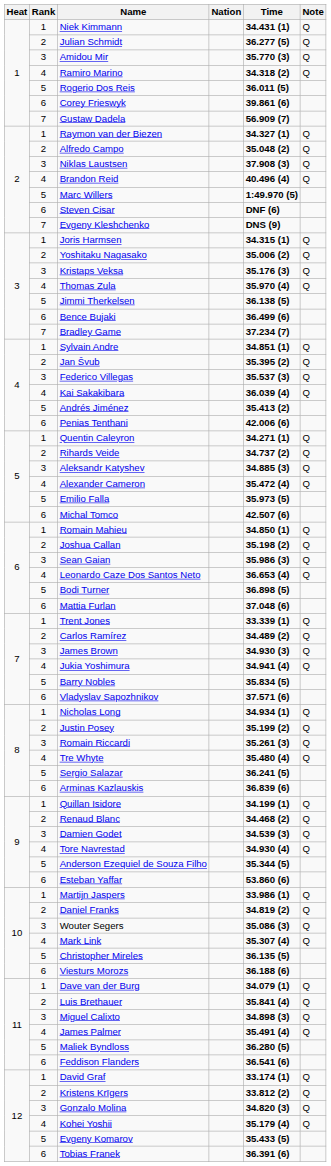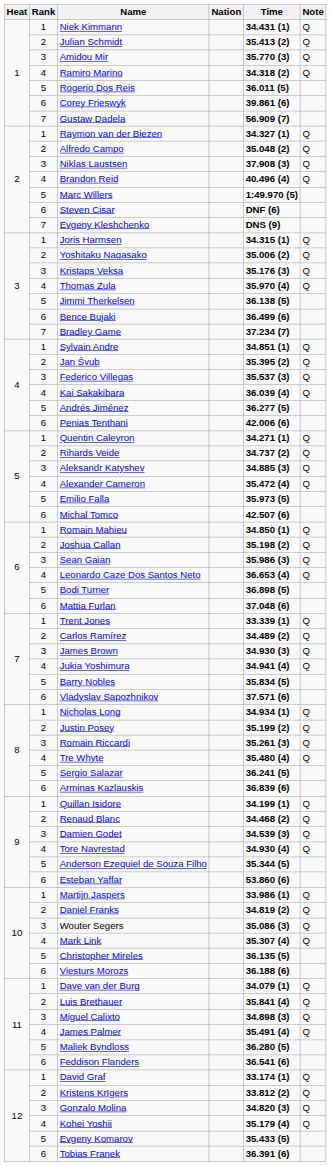Julian Schmidt | Time: 36.277 (5) -> 35.413 (2)
Andrés Jiménez | Time: 35.413 (2) -> 36.277 (5)
